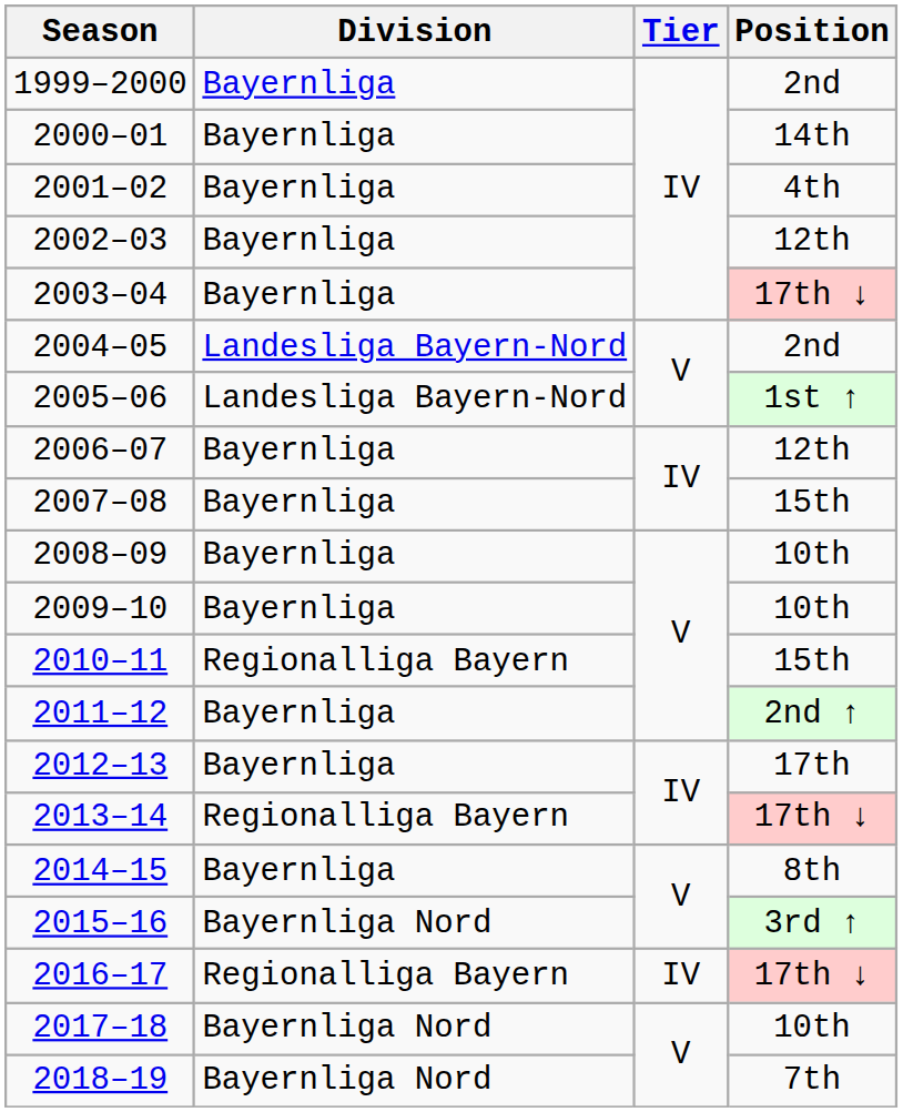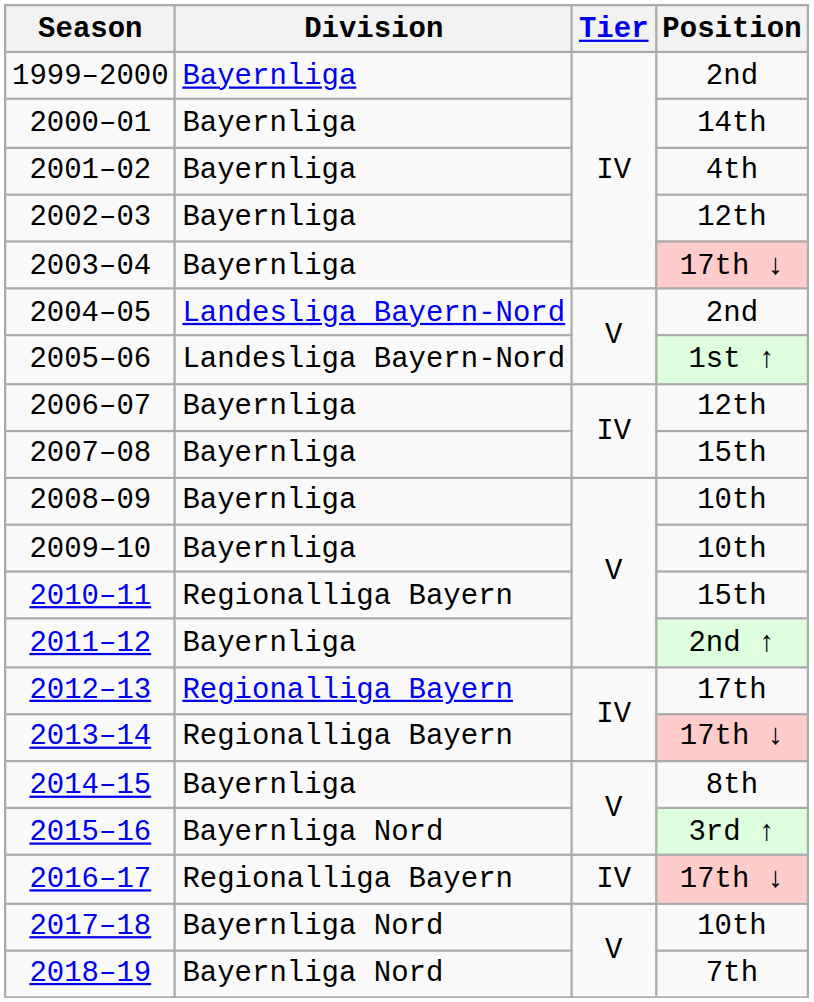2012–13 | Division: Bayernliga -> Regionalliga Bayern
